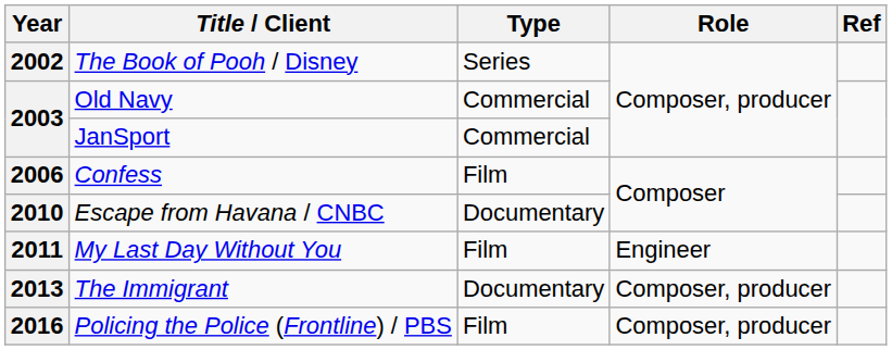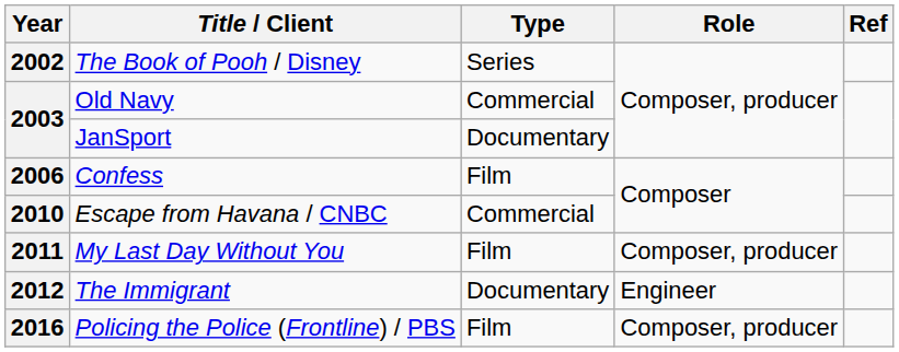JanSport | Type: Commercial -> Documentary
Escape from Havana / CNBC | Type: Documentary -> Commercial
My Last Day Without You | Role: Engineer -> Composer, producer
The Immigrant | Year: 2013 -> 2012
The Immigrant | Role: Composer, producer -> Engineer
